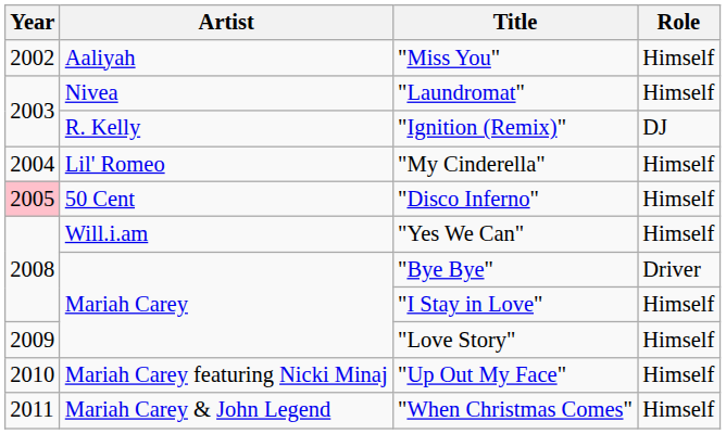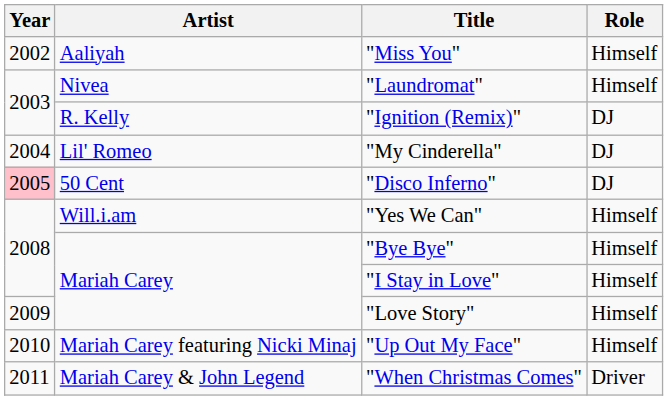"My Cinderella" | Role: Himself -> DJ
"Disco Inferno" | Role: Himself -> DJ
"Bye Bye" | Role: Driver -> Himself
"When Christmas Comes" | Role: Himself -> Driver
